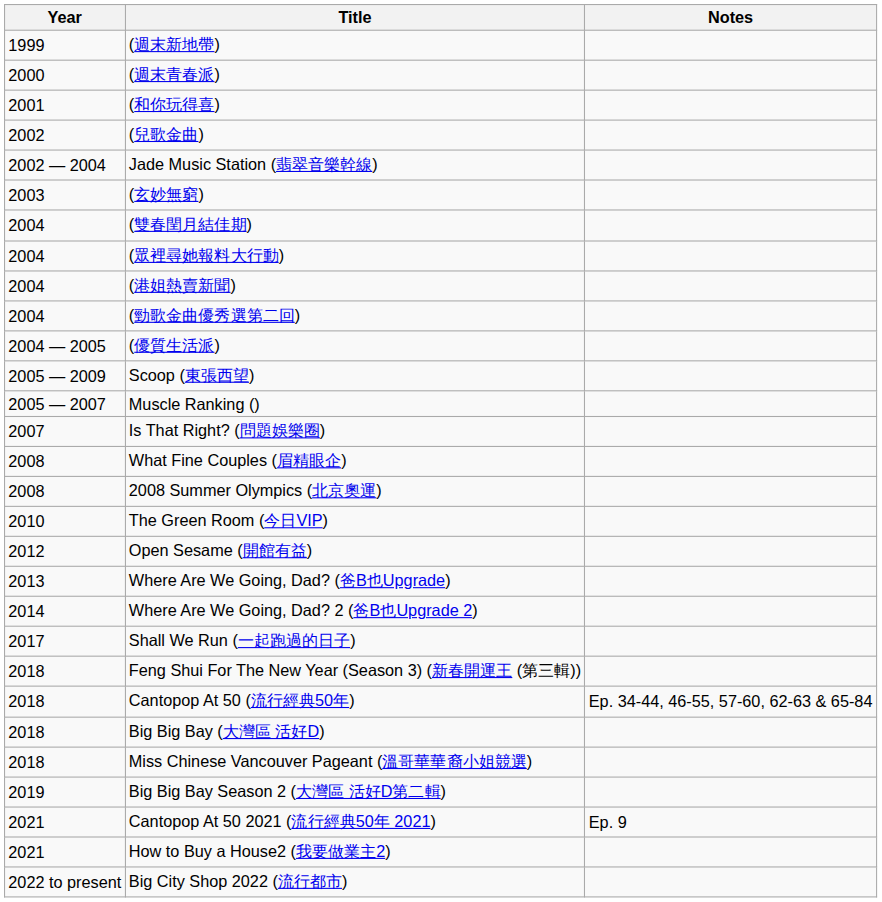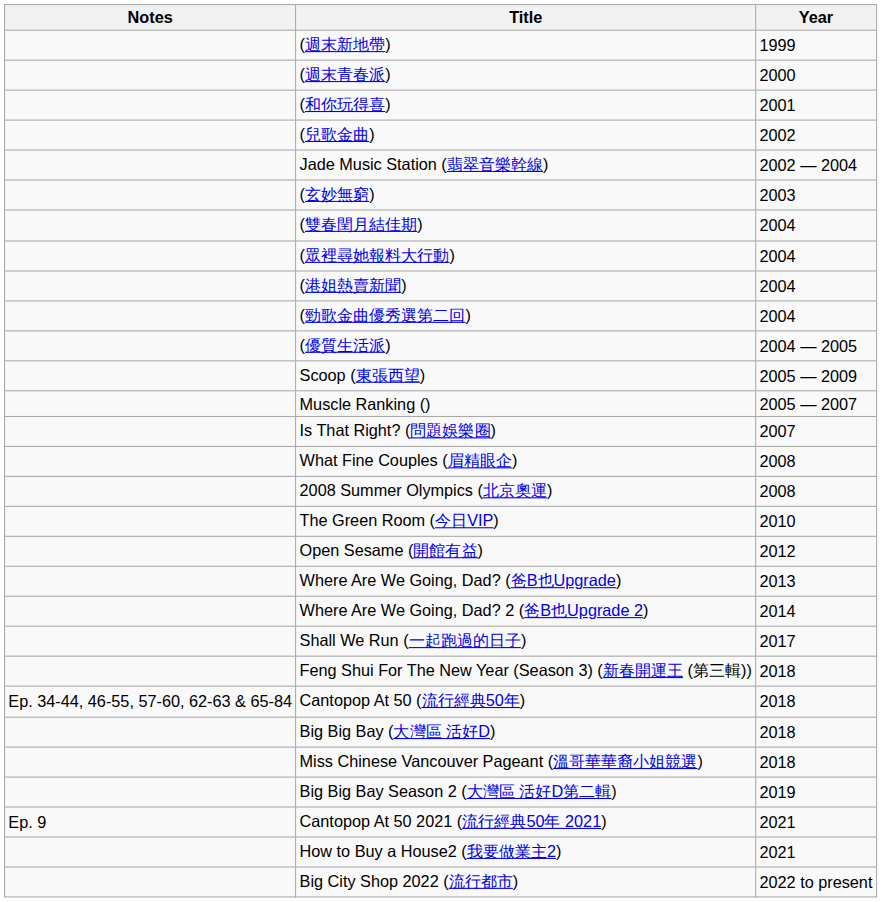columns swapped: Year <-> Notes
